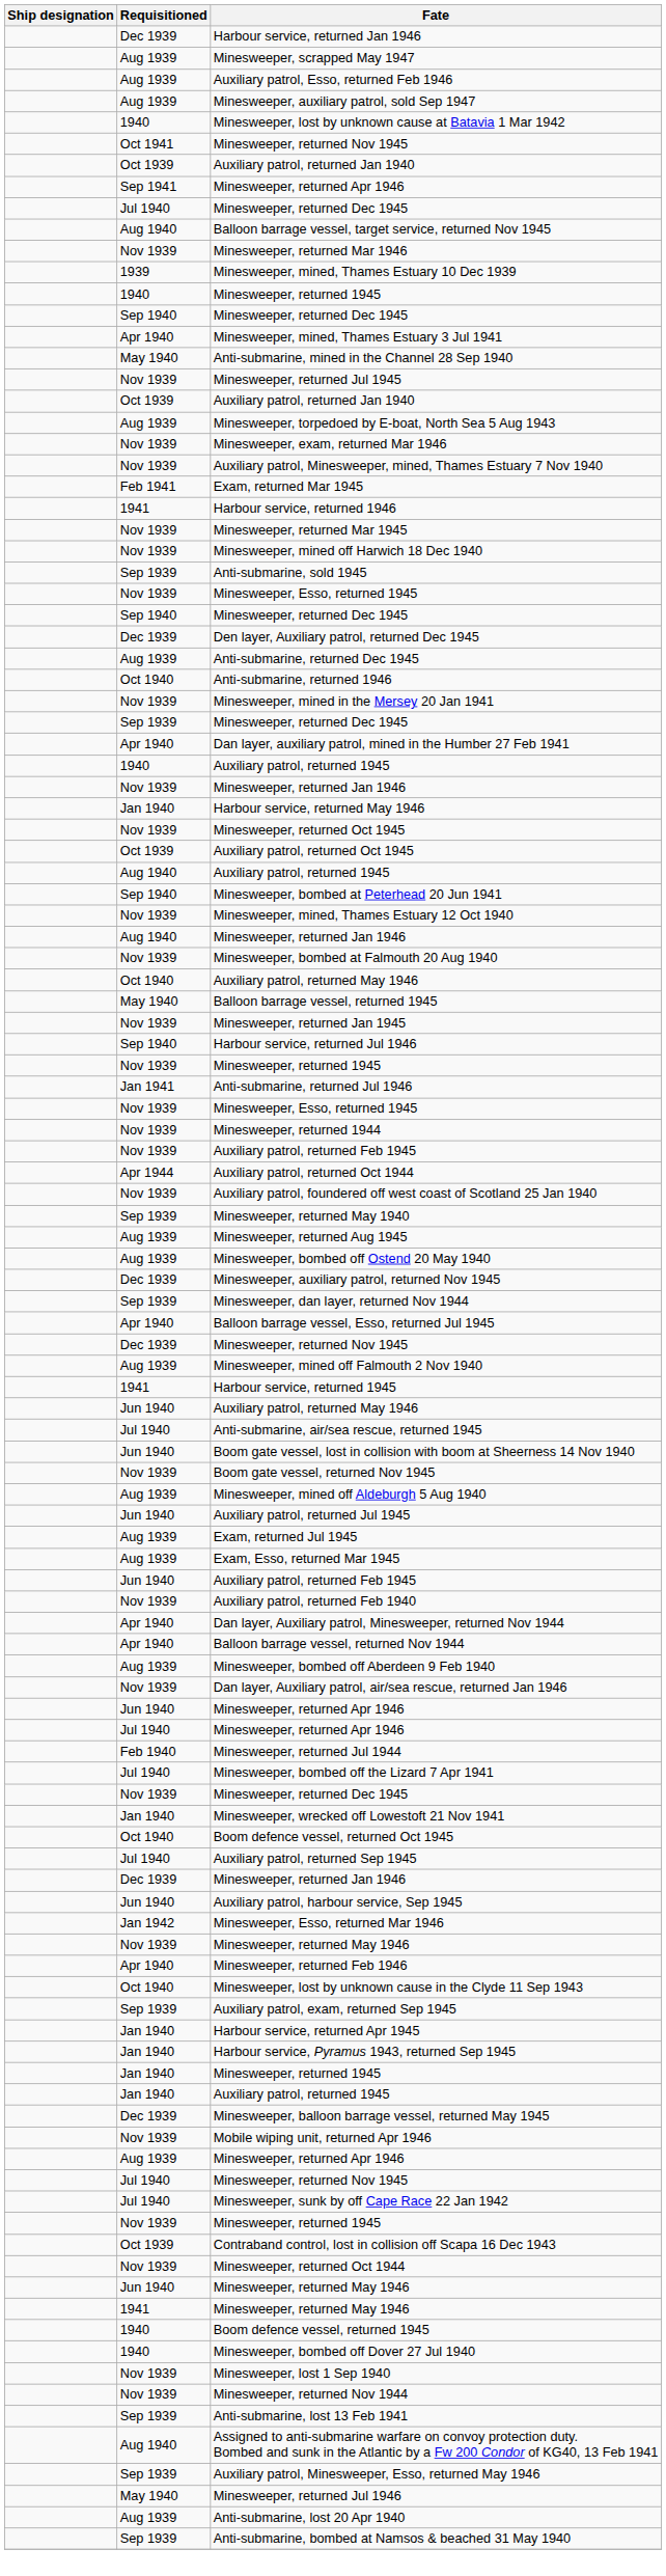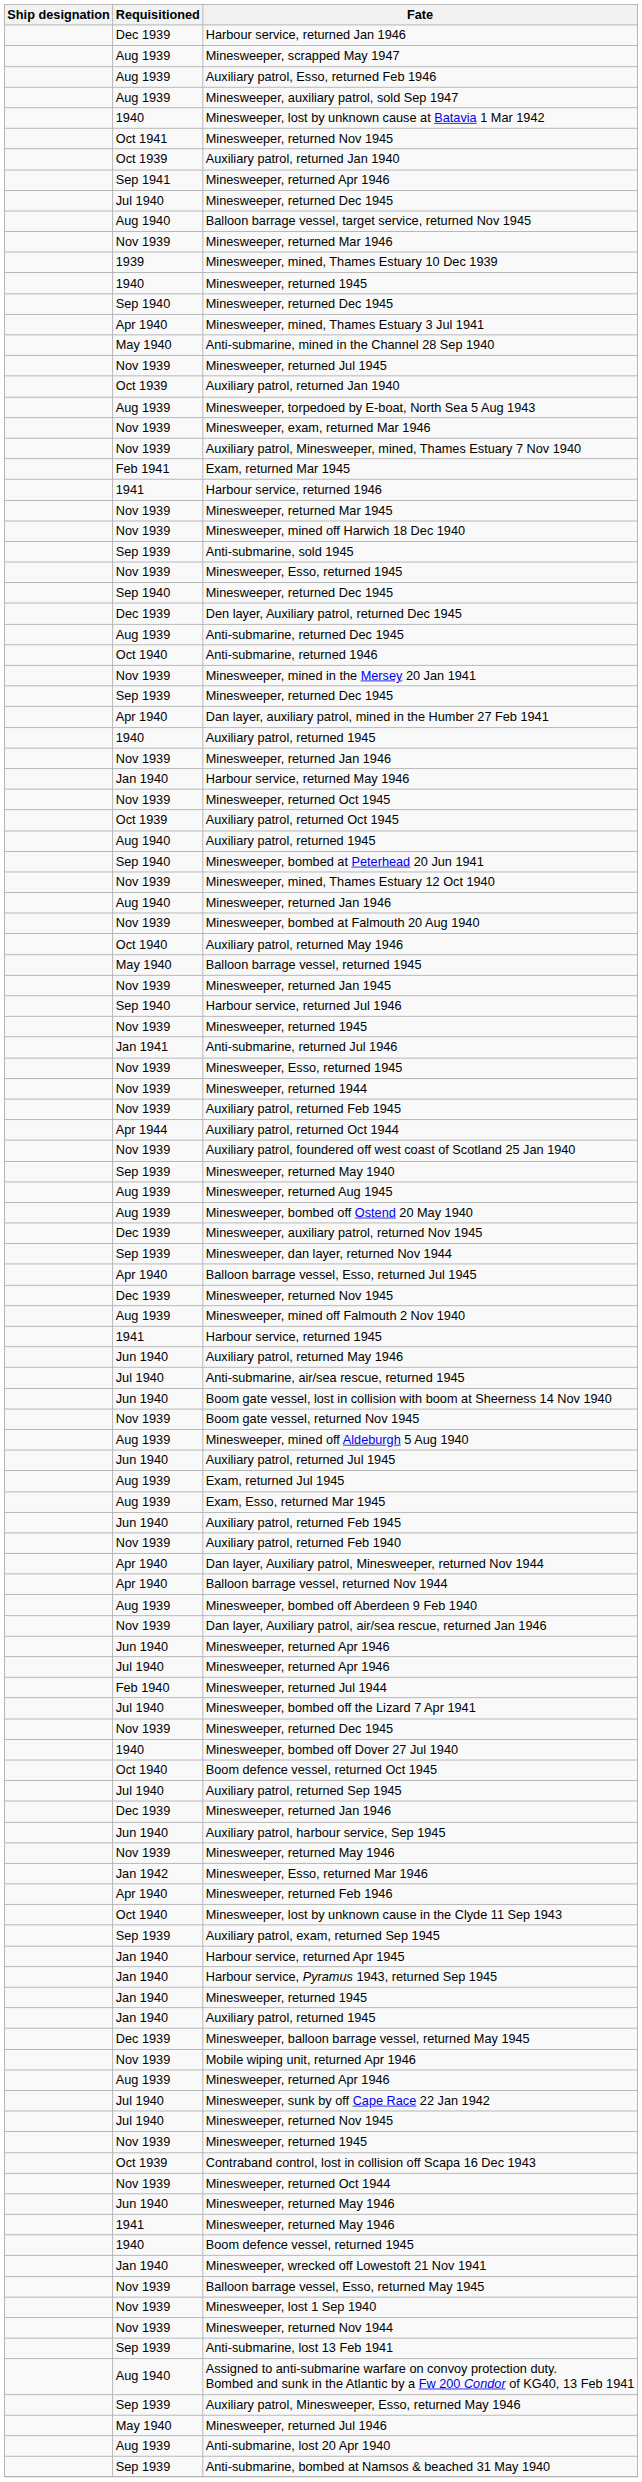rows swapped: Minesweeper, bombed off Dover 27 Jul 1940 <-> Minesweeper, wrecked off Lowestoft 21 Nov 1941
rows swapped: Nov 1939 / Minesweeper, returned May 1946 <-> Minesweeper, Esso, returned Mar 1946
rows swapped: Minesweeper, sunk by off Cape Race 22 Jan 1942 <-> Jul 1940 / Minesweeper, returned Nov 1945
+ row: Nov 1939 | Balloon barrage vessel, Esso, returned May 1945
